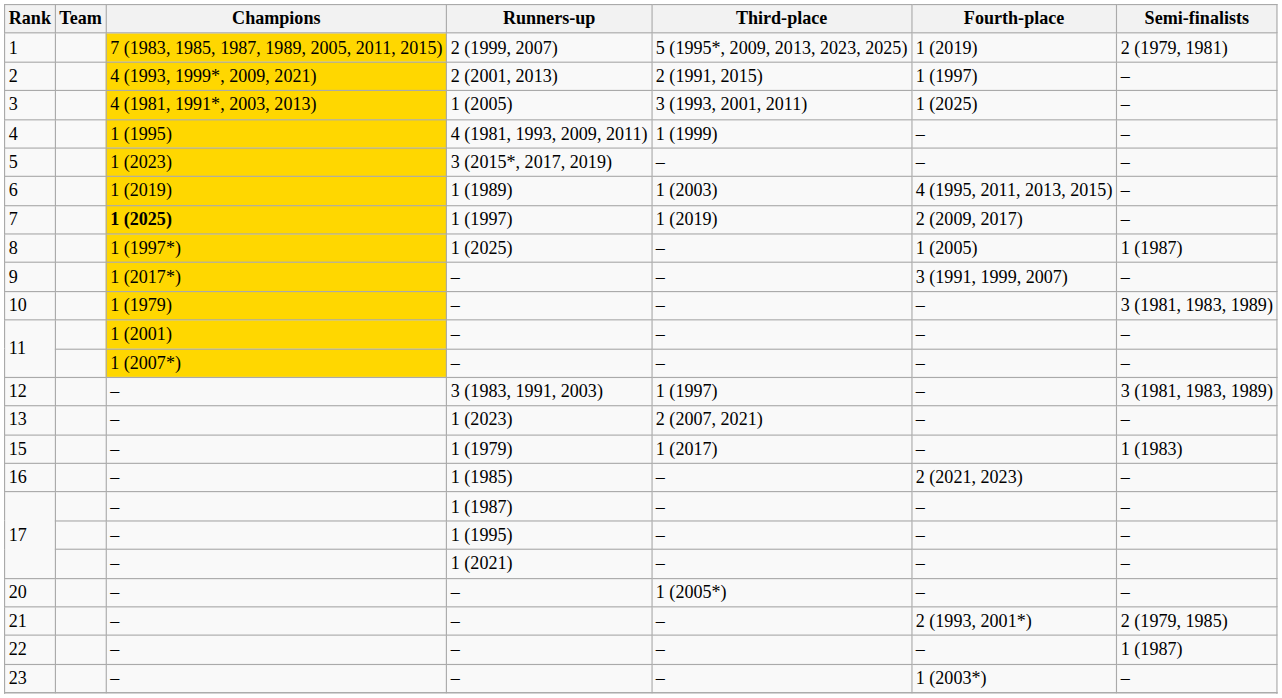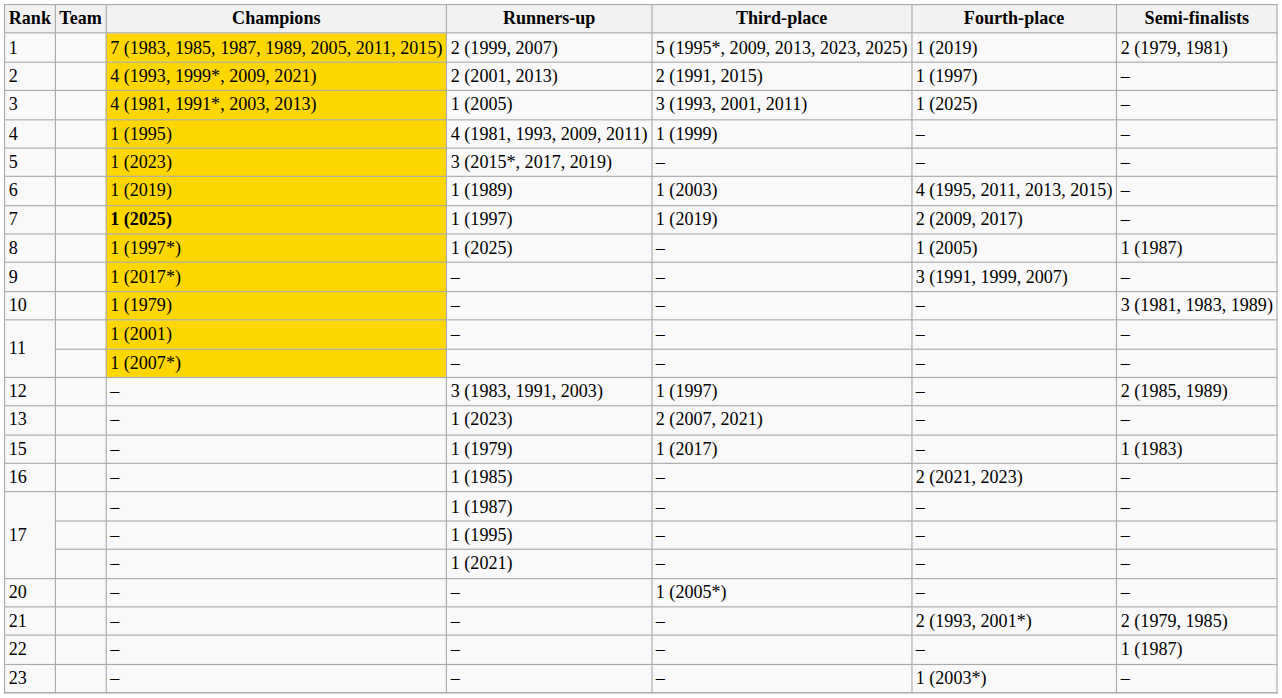12 | Semi-finalists: 3 (1981, 1983, 1989) -> 2 (1985, 1989)
